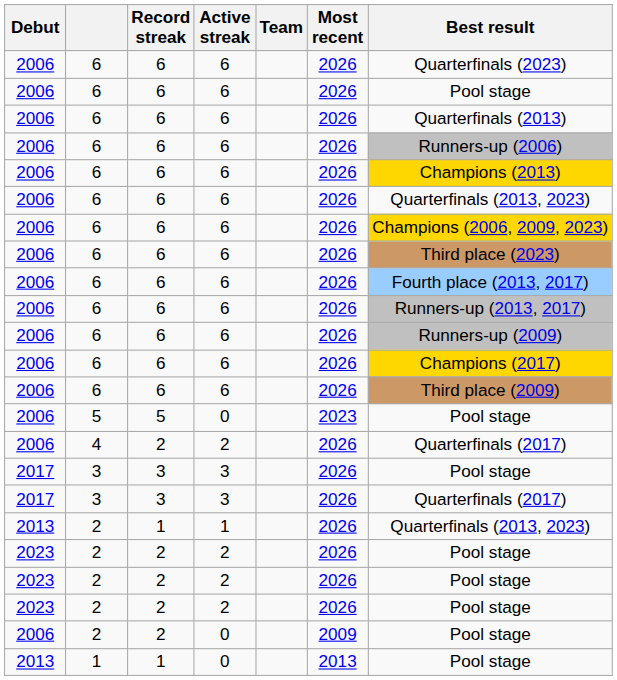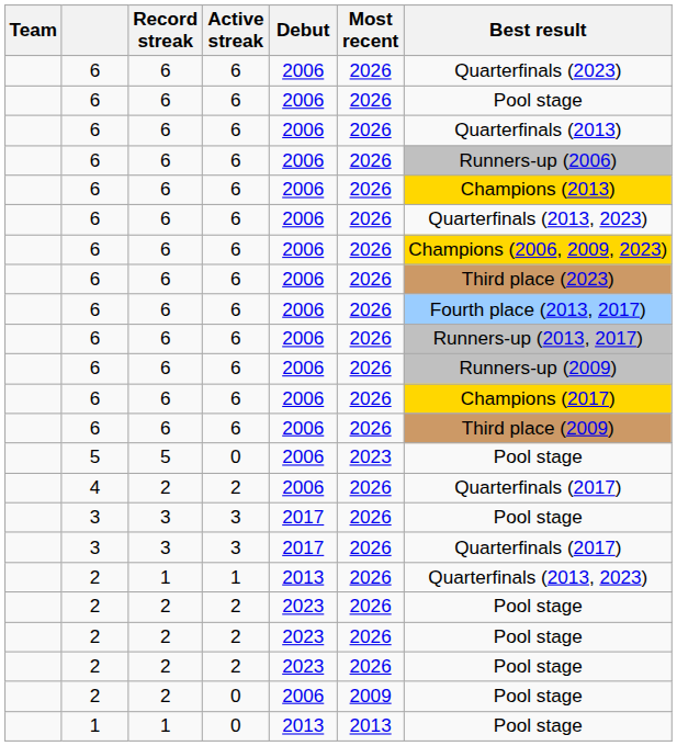columns swapped: Team <-> Debut
